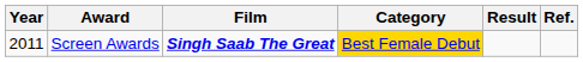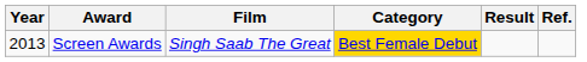Screen Awards | Year: 2011 -> 2013
Screen Awards | Film: bold -> normal
